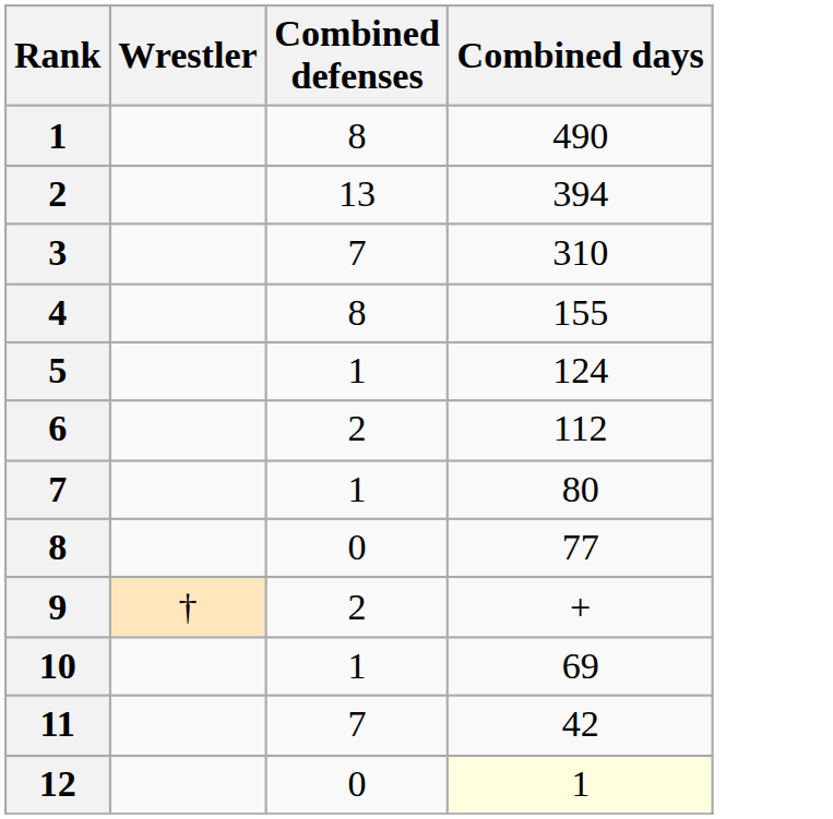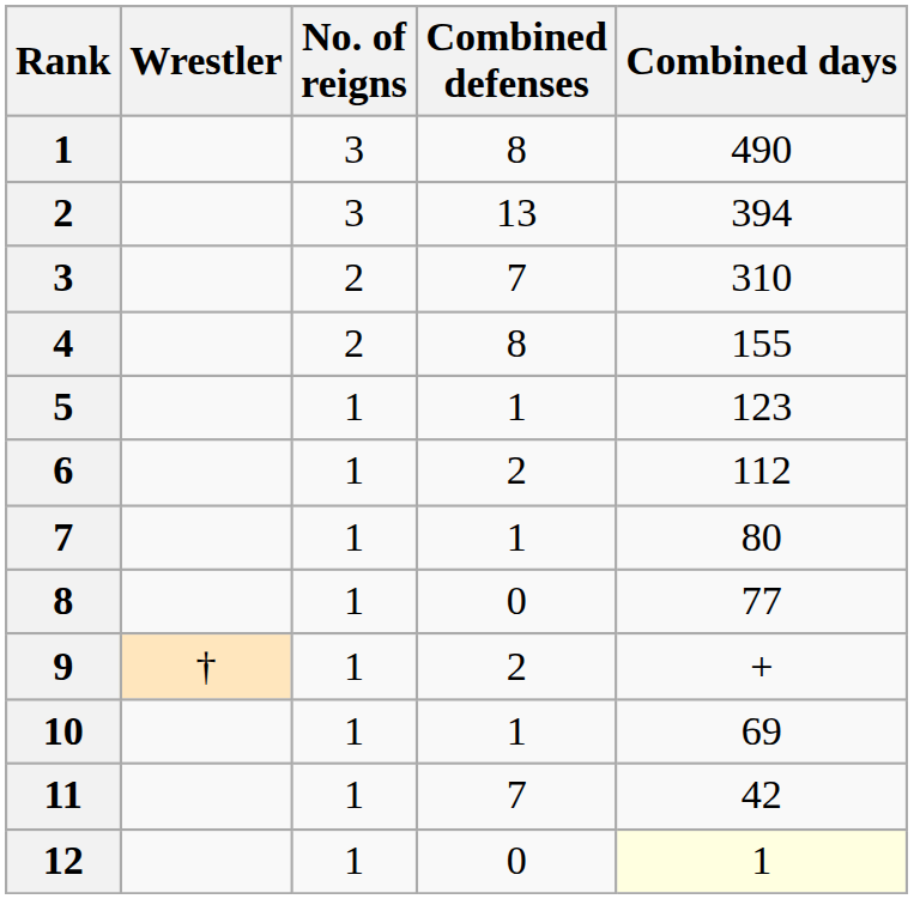+ column: No. of reigns | 3 | 3 | 2 | 2 | 1 | 1 | 1 | 1 | 1 | 1 | 1 | 1
5 | Combined days: 124 -> 123
